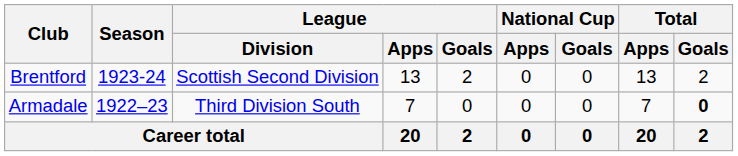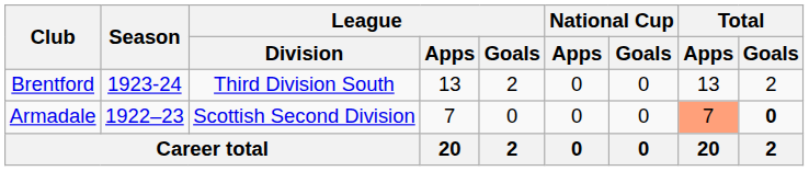Brentford | League / Division: Scottish Second Division -> Third Division South
Armadale | League / Division: Third Division South -> Scottish Second Division
Armadale | Total / Apps: no background -> lightsalmon background
